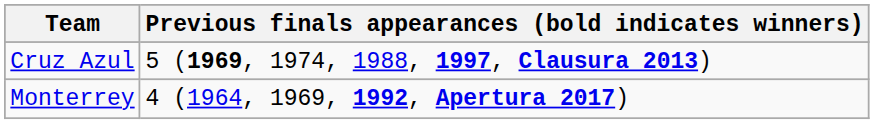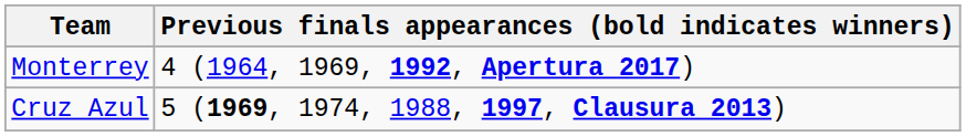rows swapped: Monterrey <-> Cruz Azul
